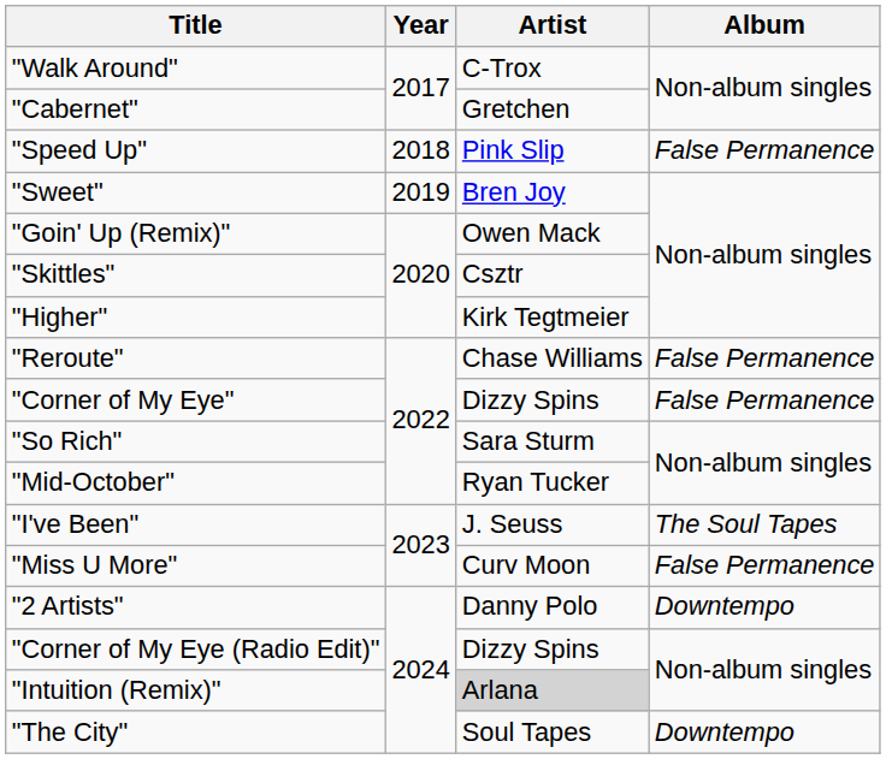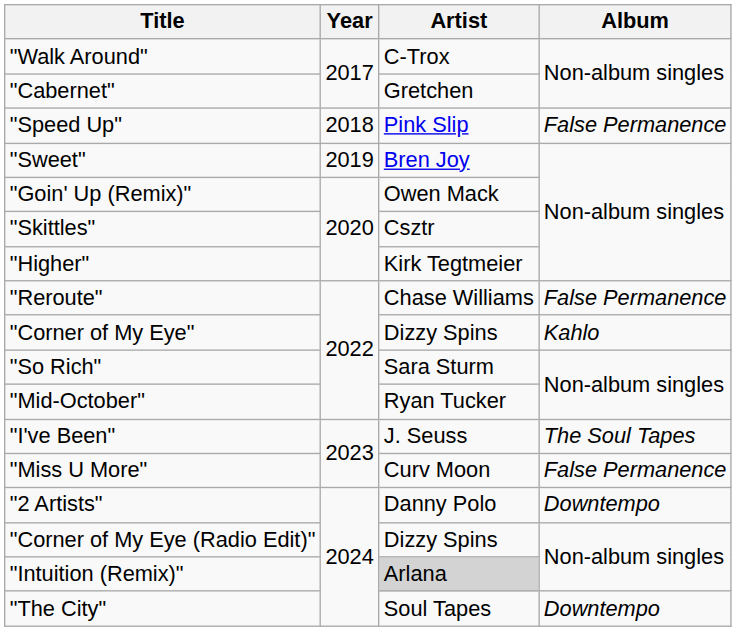"Corner of My Eye" | Album: False Permanence -> Kahlo
